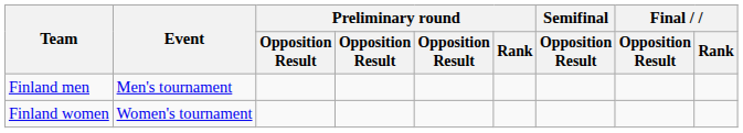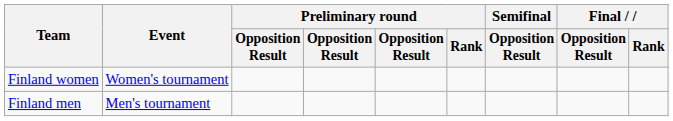rows swapped: Finland men <-> Finland women
